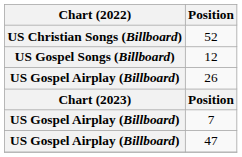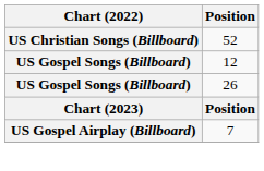26 | Chart (2022): US Gospel Airplay (Billboard) -> US Gospel Songs (Billboard)
- row: US Gospel Airplay (Billboard) | 47
